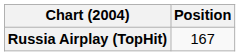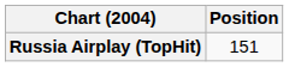Russia Airplay (TopHit) | Position: 167 -> 151
